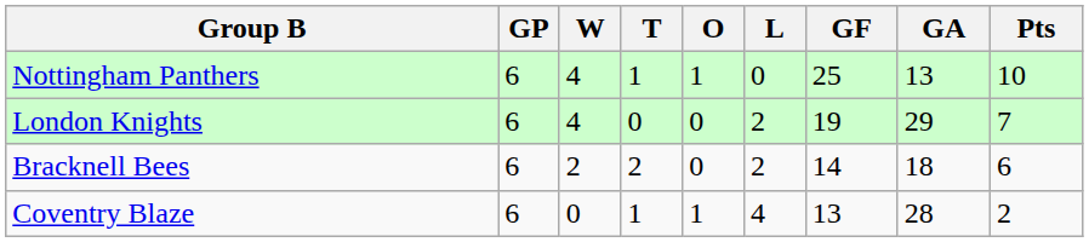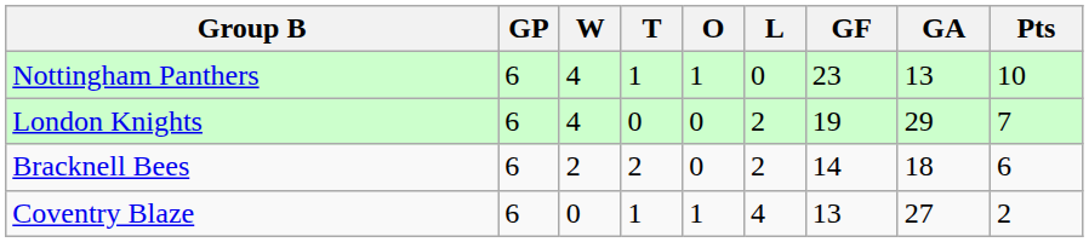Nottingham Panthers | GF: 25 -> 23
Coventry Blaze | GA: 28 -> 27
